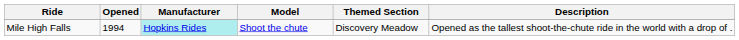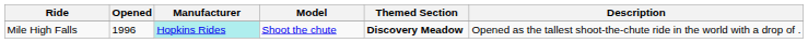Mile High Falls | Opened: 1994 -> 1996
Mile High Falls | Themed Section: normal -> bold
